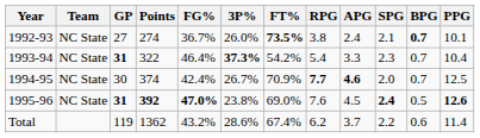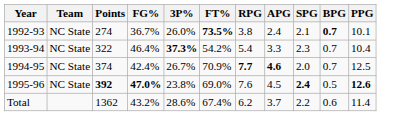- column: GP | 27 | 31 | 30 | 31 | 119
